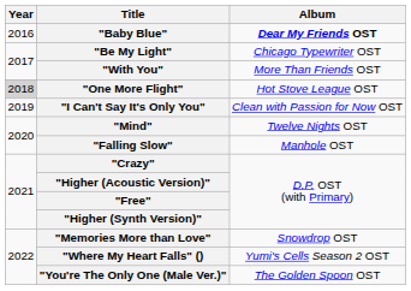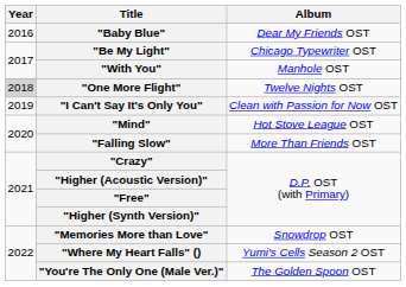"Baby Blue" | Album: bold -> normal
"With You" | Album: More Than Friends OST -> Manhole OST
"One More Flight" | Album: Hot Stove League OST -> Twelve Nights OST
"Mind" | Album: Twelve Nights OST -> Hot Stove League OST
"Falling Slow" | Album: Manhole OST -> More Than Friends OST
